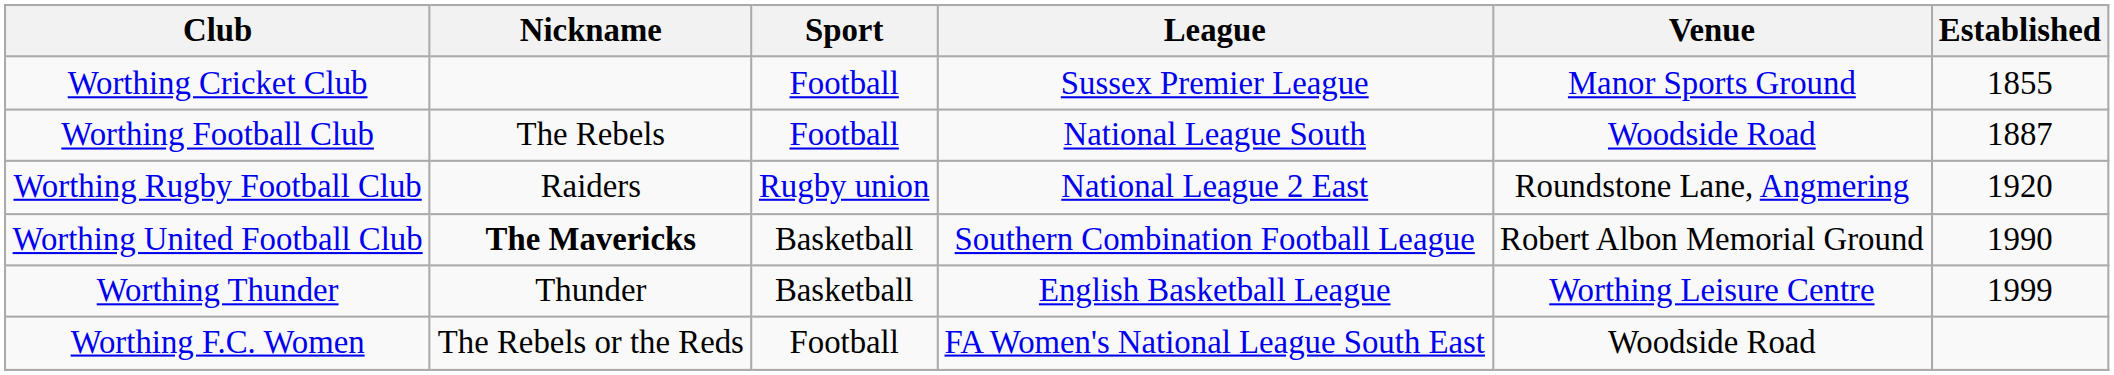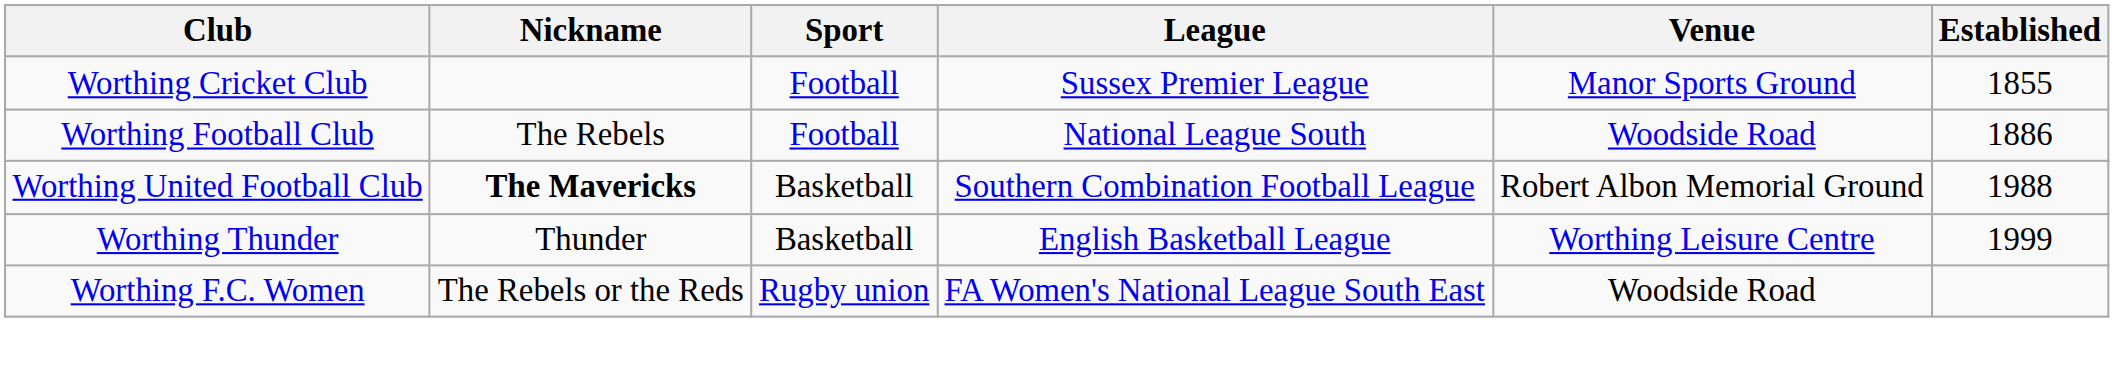Worthing Football Club | Established: 1887 -> 1886
- row: Worthing Rugby Football Club | Raiders | Rugby union | National League 2 East | Roundstone Lane, Angmering | 1920
Worthing United Football Club | Established: 1990 -> 1988
Worthing F.C. Women | Sport: Football -> Rugby union
